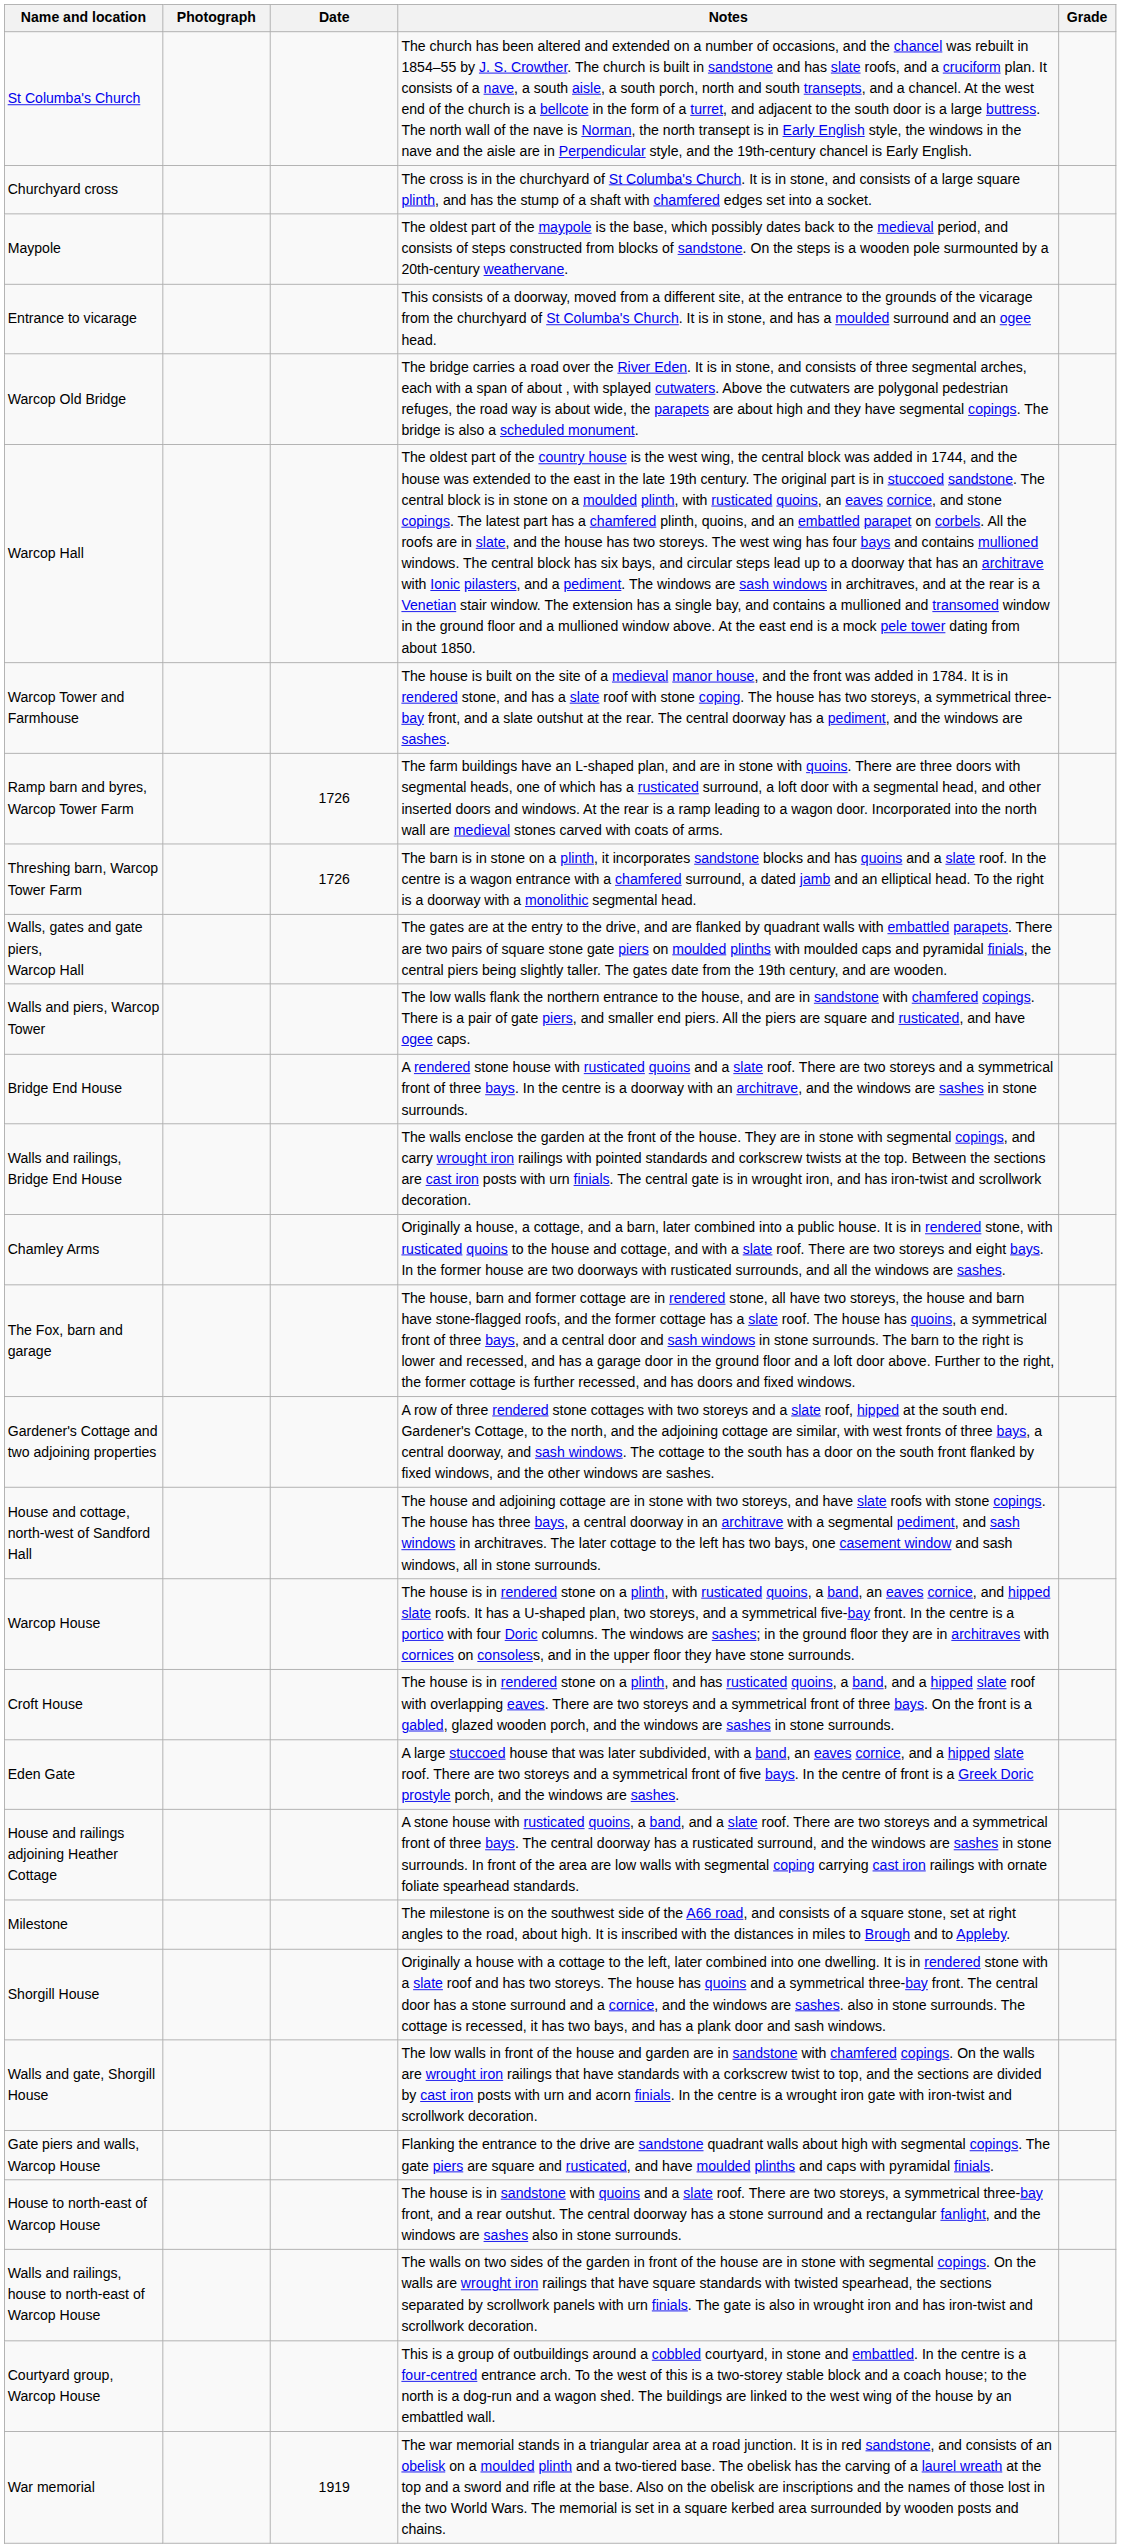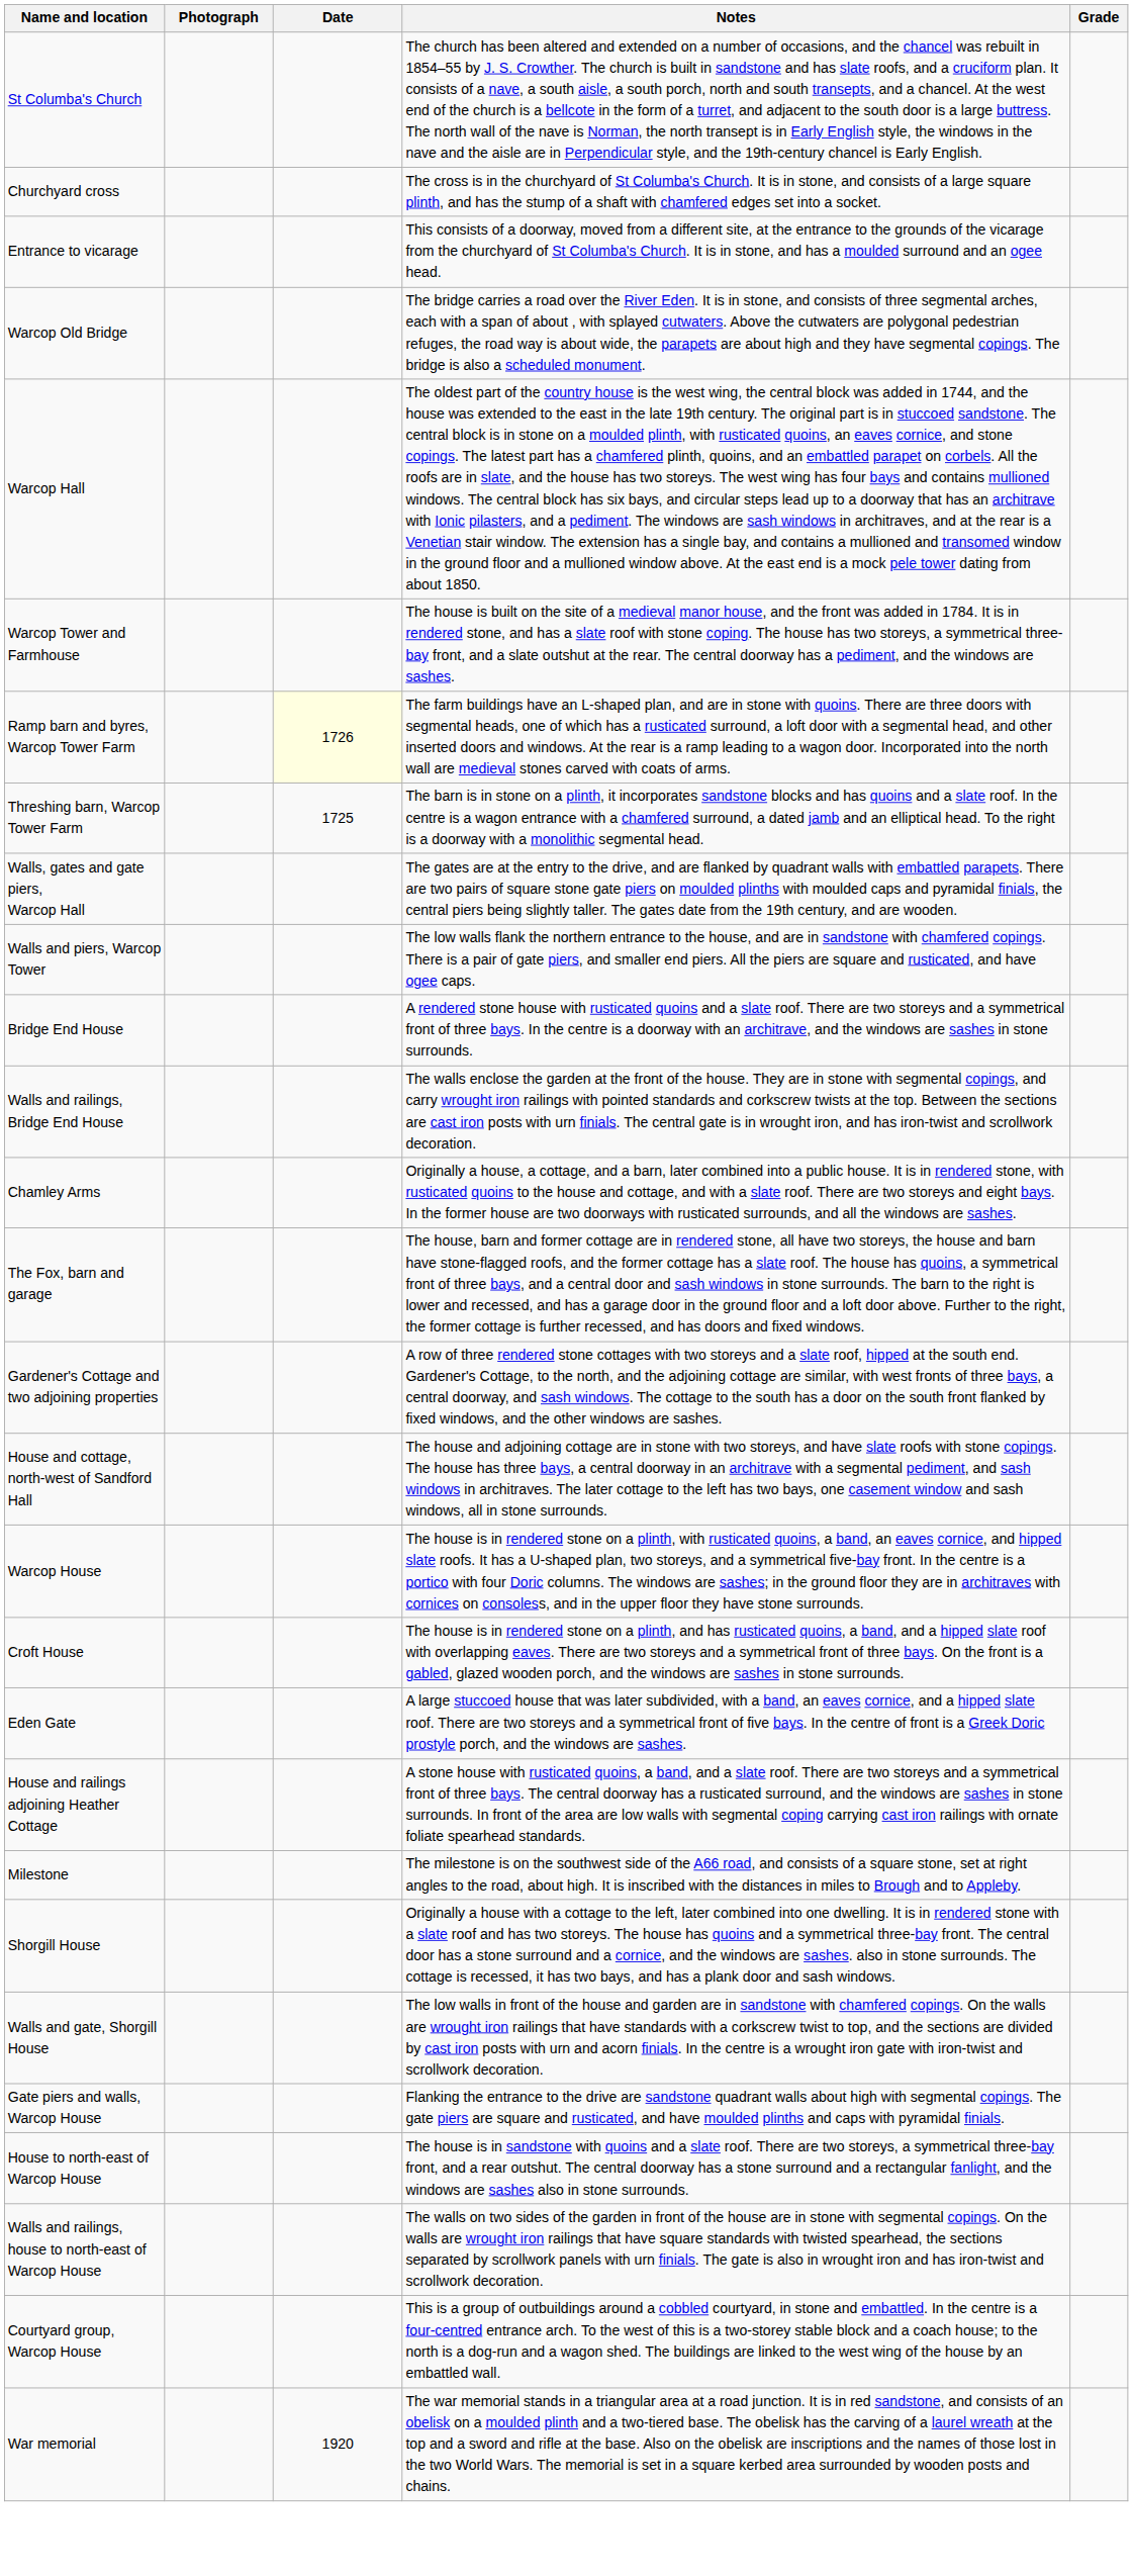- row: Maypole | The oldest part of the maypole is the base, which possibly dates back to the medieval period, and consists of steps constructed from blocks of sandstone. On the steps is a wooden pole surmounted by a 20th-century weathervane.
Ramp barn and byres, Warcop Tower Farm | Date: no background -> lightyellow background
Threshing barn, Warcop Tower Farm | Date: 1726 -> 1725
War memorial | Date: 1919 -> 1920
